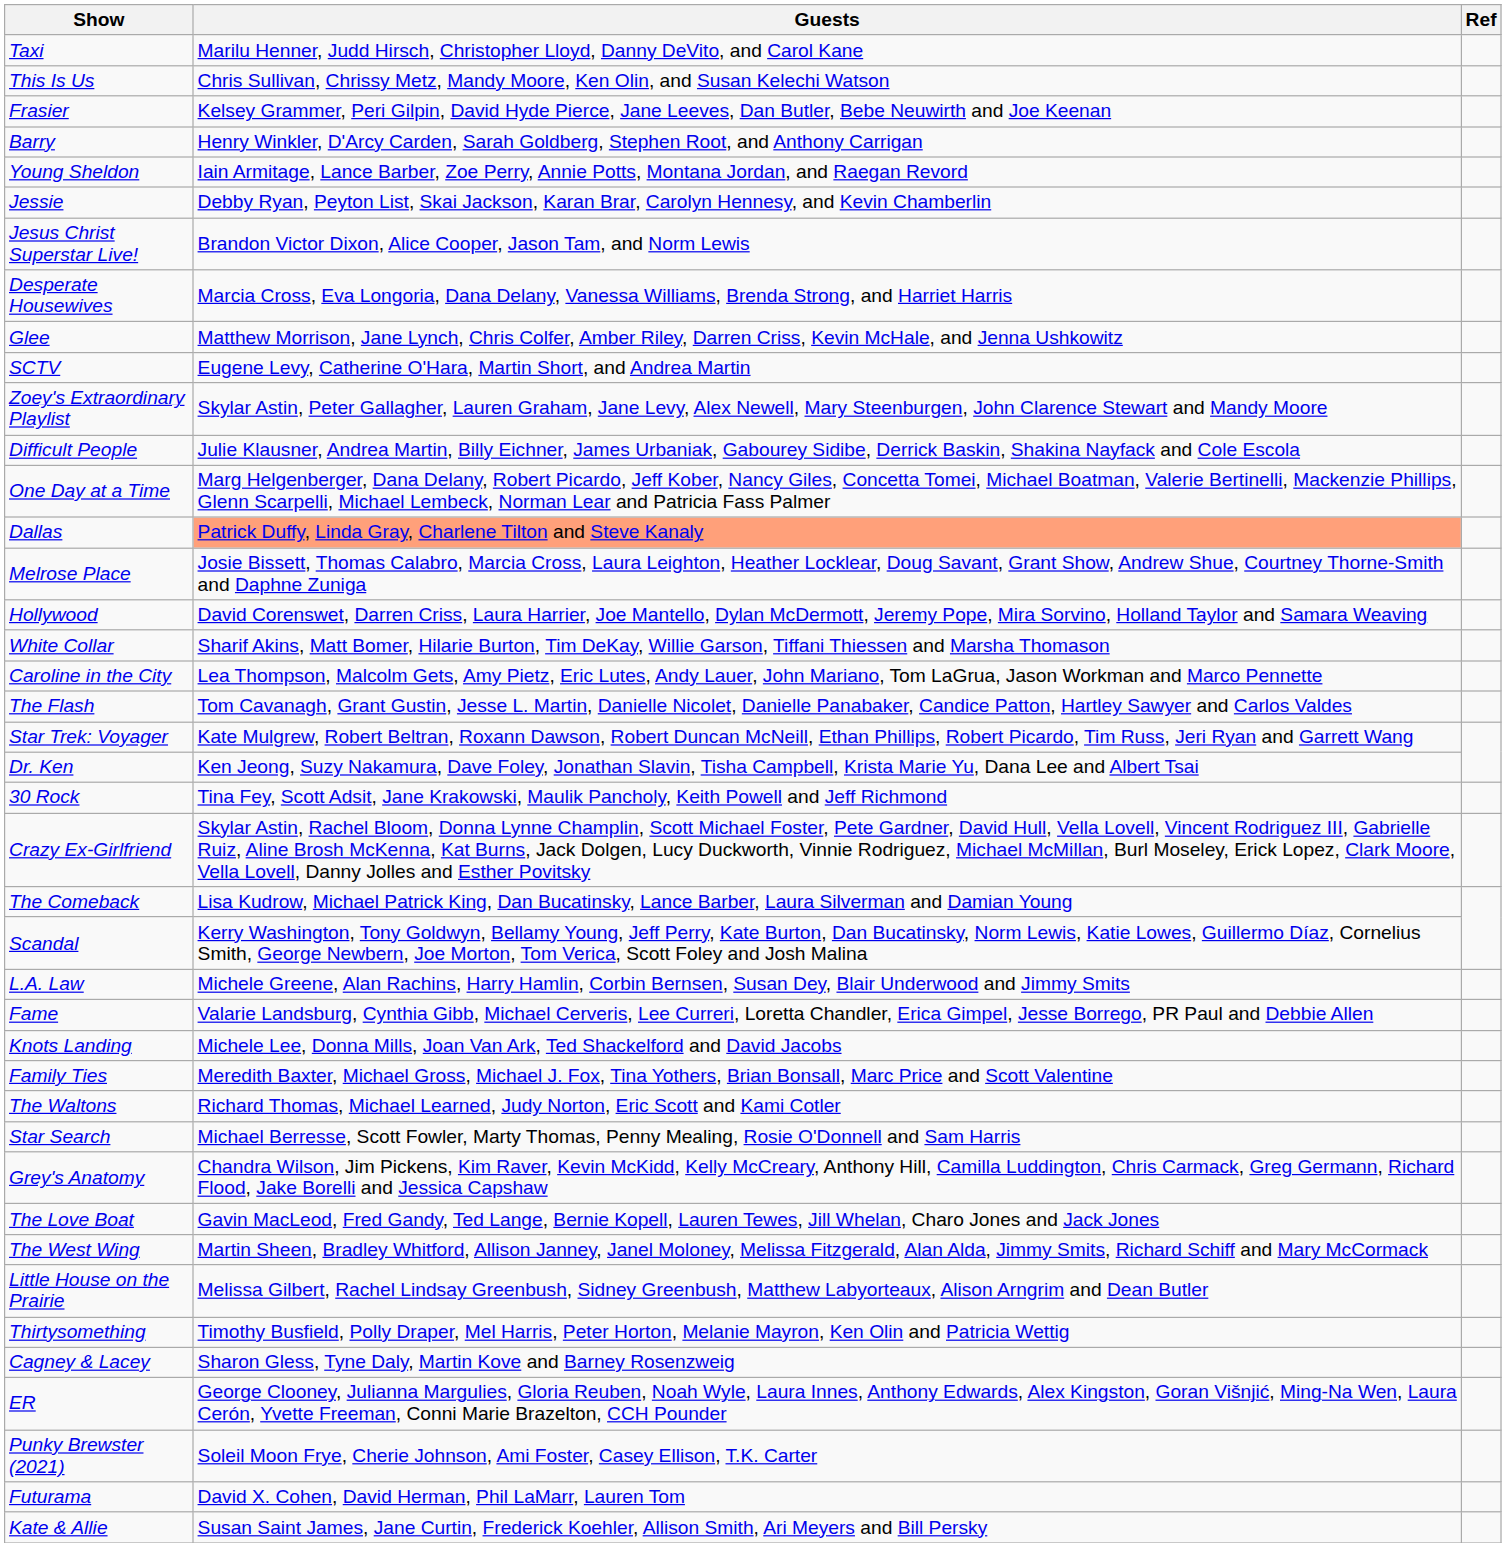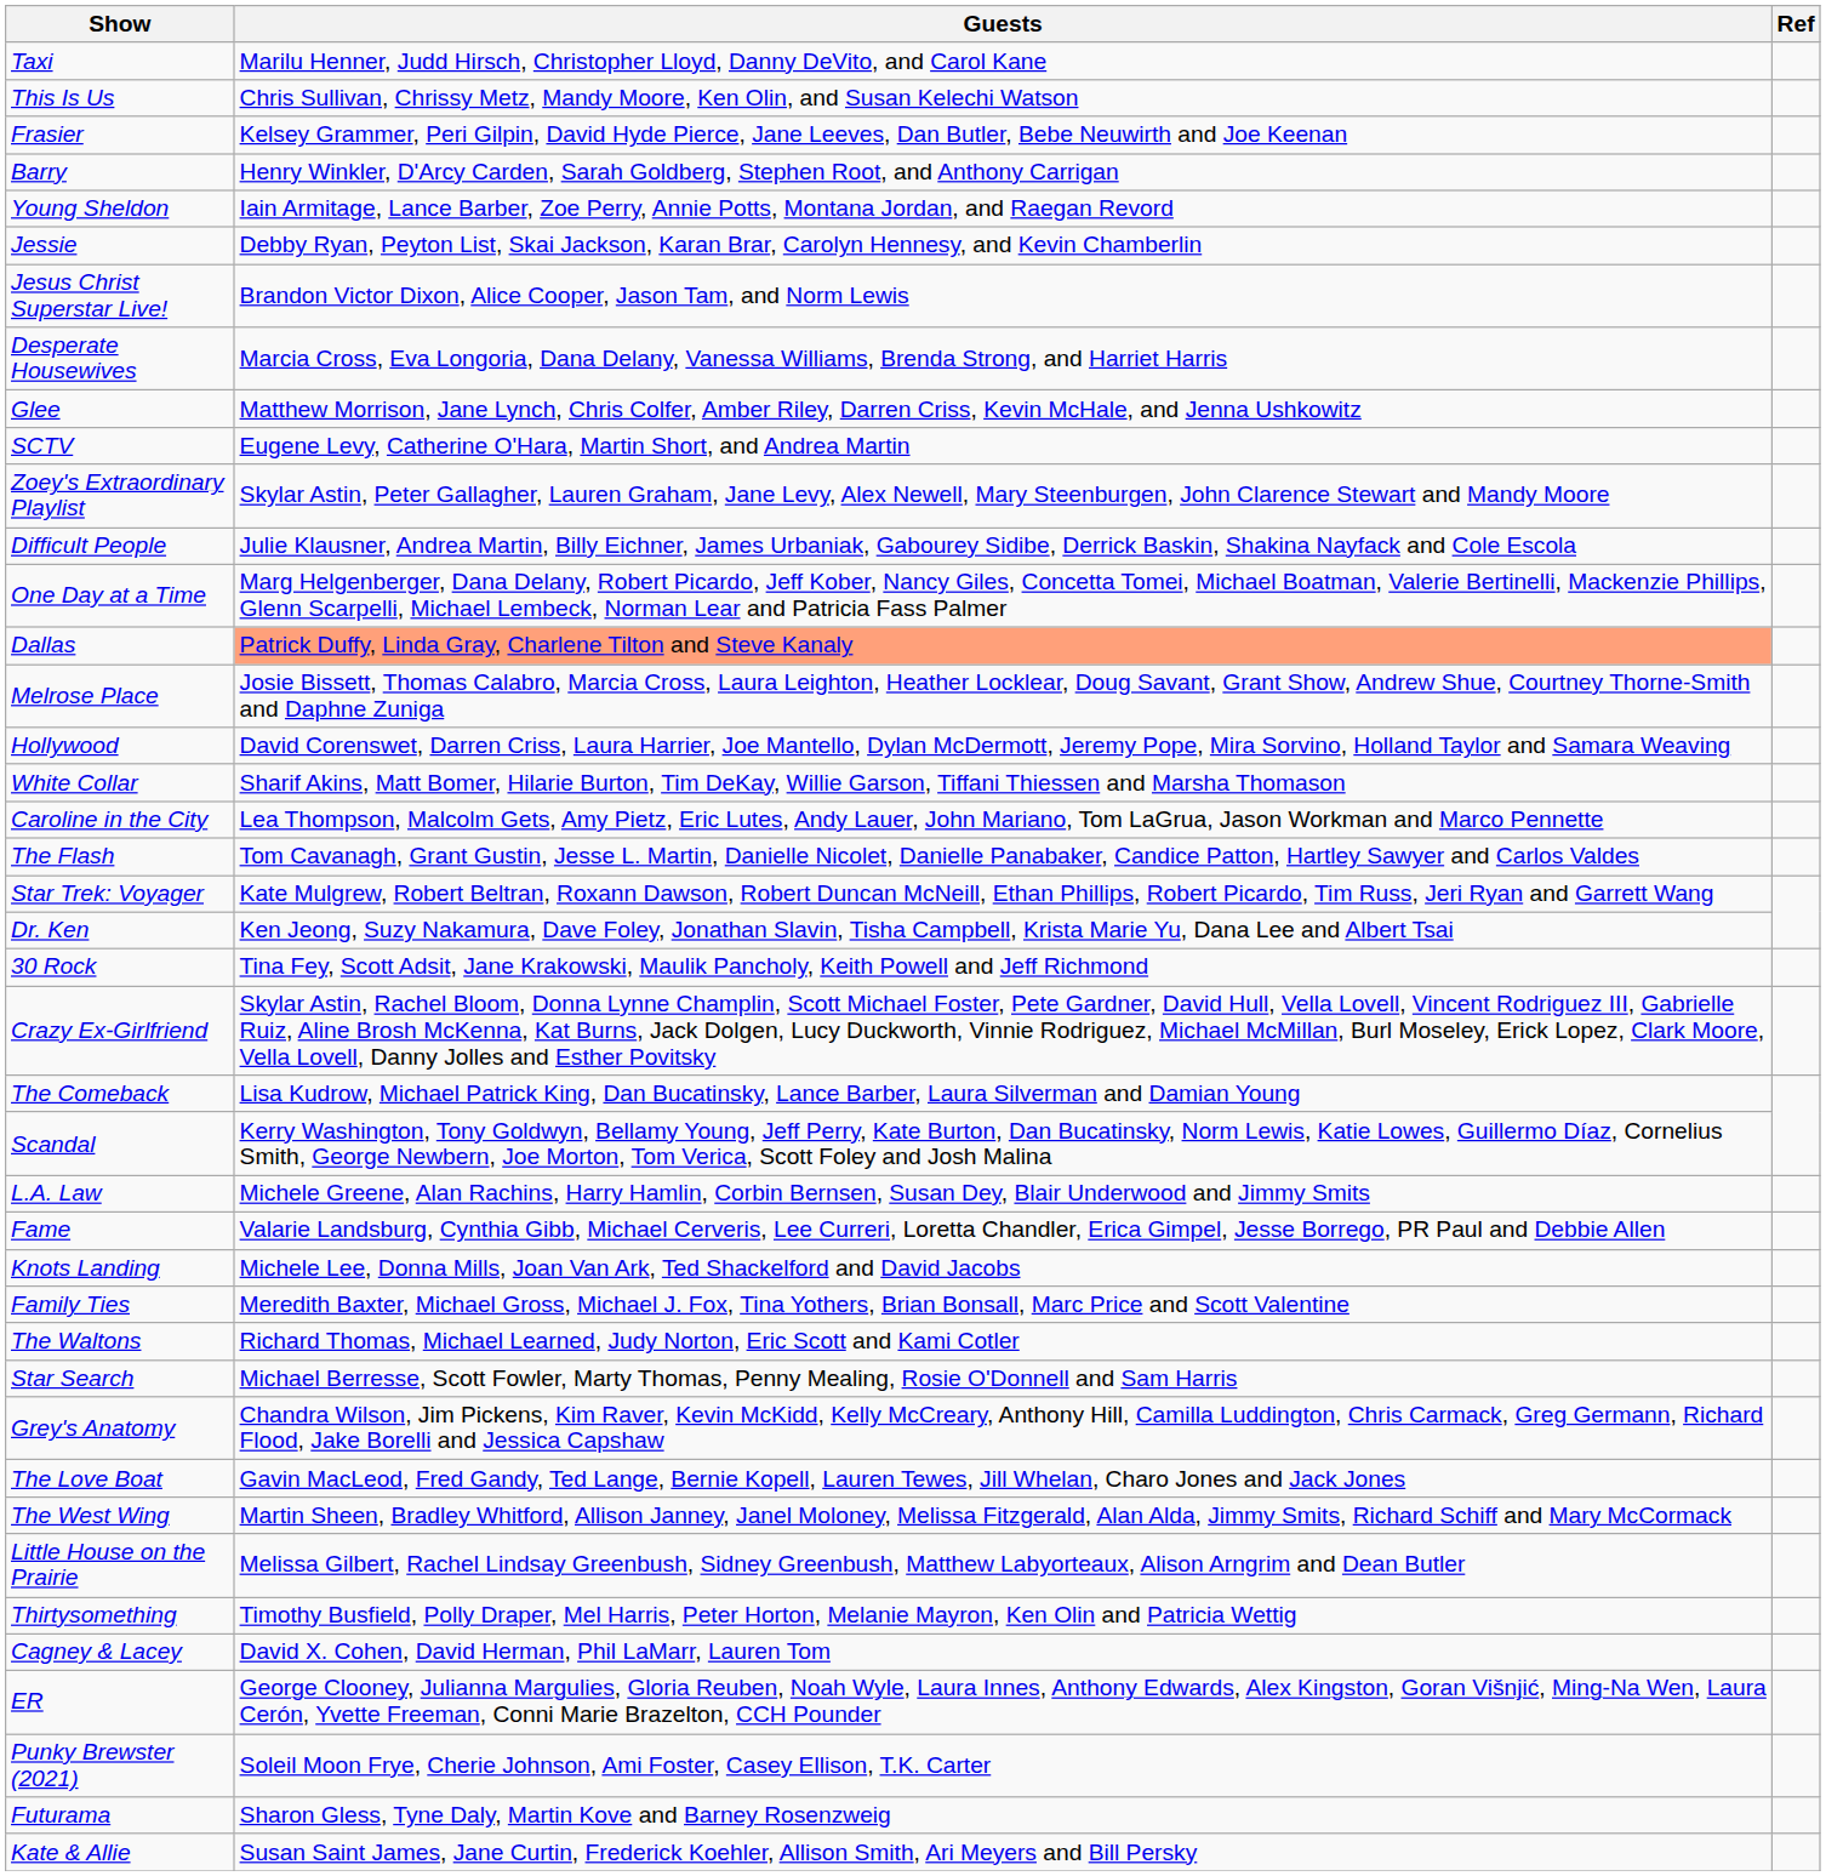Cagney & Lacey | Guests: Sharon Gless, Tyne Daly, Martin Kove and Barney Rosenzweig -> David X. Cohen, David Herman, Phil LaMarr, Lauren Tom
Futurama | Guests: David X. Cohen, David Herman, Phil LaMarr, Lauren Tom -> Sharon Gless, Tyne Daly, Martin Kove and Barney Rosenzweig
